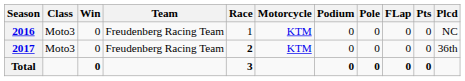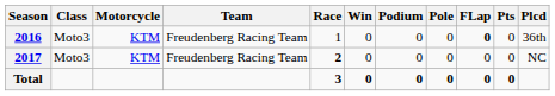columns swapped: Motorcycle <-> Win
2016 | FLap: normal -> bold
2016 | Plcd: NC -> 36th
2017 | Plcd: 36th -> NC
